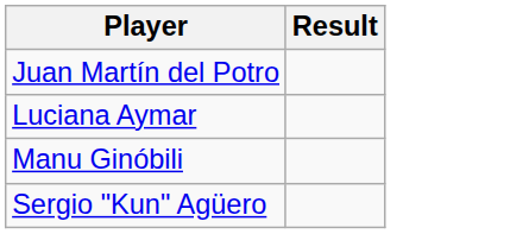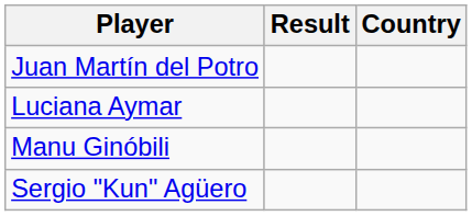+ column: Country
